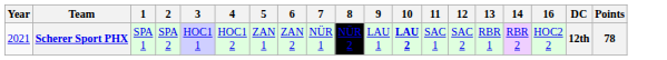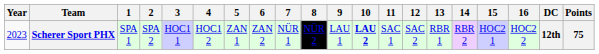+ column: 15 | HOC2 1
Scherer Sport PHX | Year: 2021 -> 2023
Scherer Sport PHX | Points: 78 -> 75
